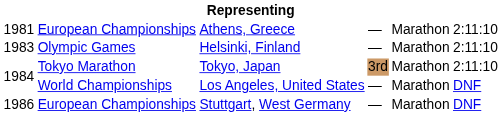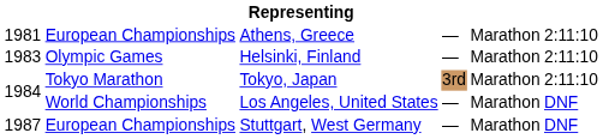Stuttgart, West Germany | column 1: 1986 -> 1987
